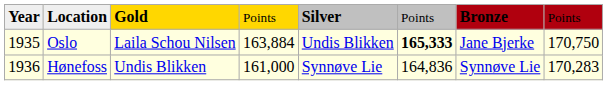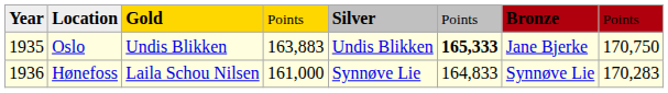Oslo | column 3: Laila Schou Nilsen -> Undis Blikken
Oslo | column 4: 163,884 -> 163,883
Hønefoss | column 3: Undis Blikken -> Laila Schou Nilsen
Hønefoss | column 6: 164,836 -> 164,833
